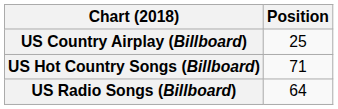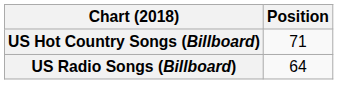- row: US Country Airplay (Billboard) | 25
